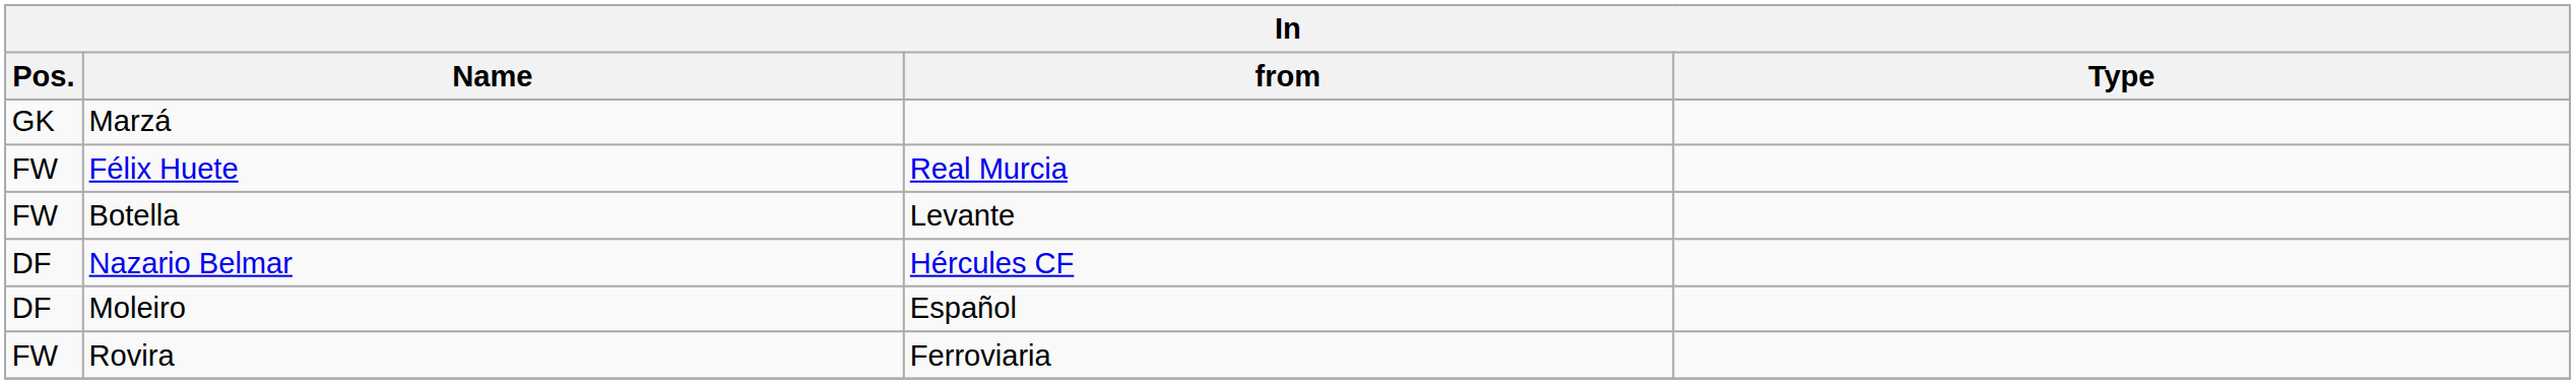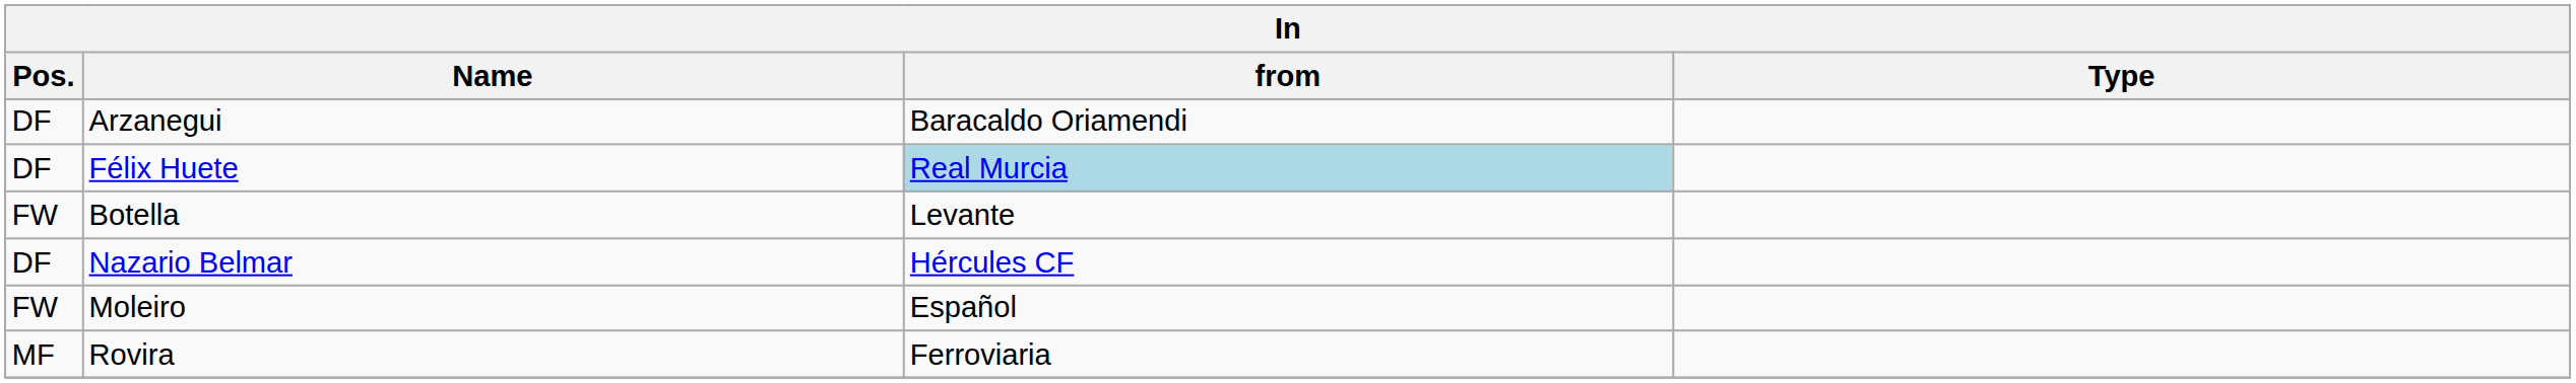- row: GK | Marzá
+ row: DF | Arzanegui | Baracaldo Oriamendi
Félix Huete | Pos.: FW -> DF
Félix Huete | from: no background -> lightblue background
Moleiro | Pos.: DF -> FW
Rovira | Pos.: FW -> MF
